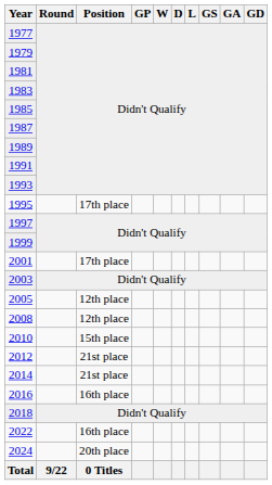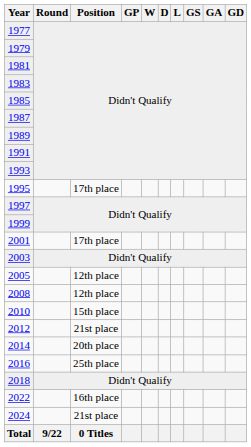2014 | Position: 21st place -> 20th place
2016 | Position: 16th place -> 25th place
2024 | Position: 20th place -> 21st place
